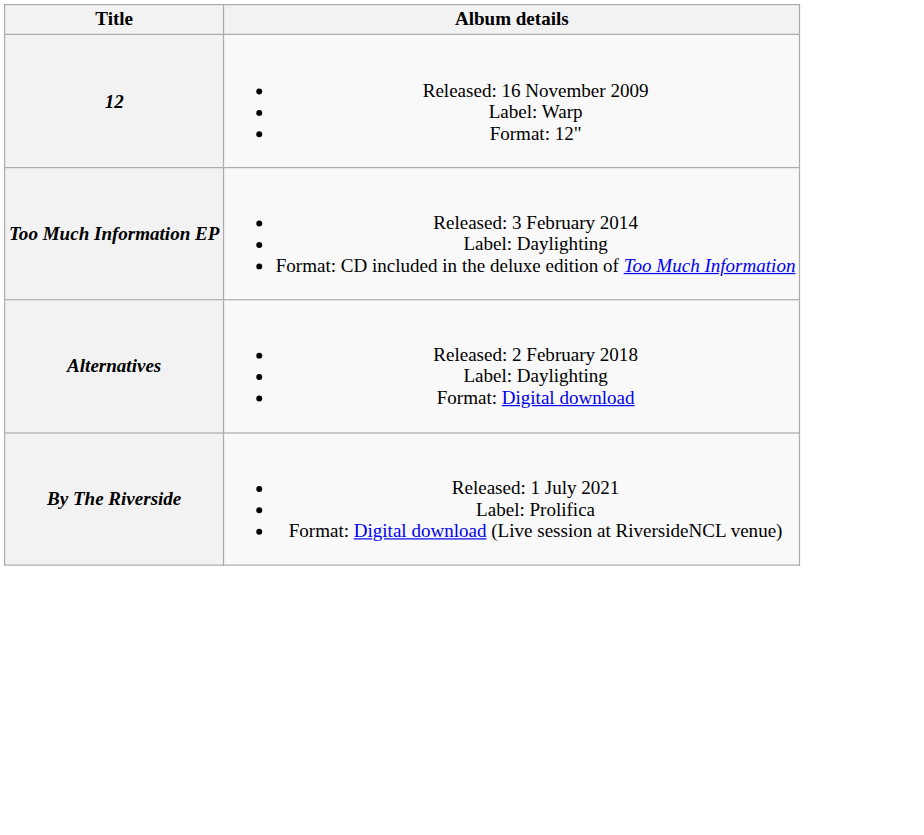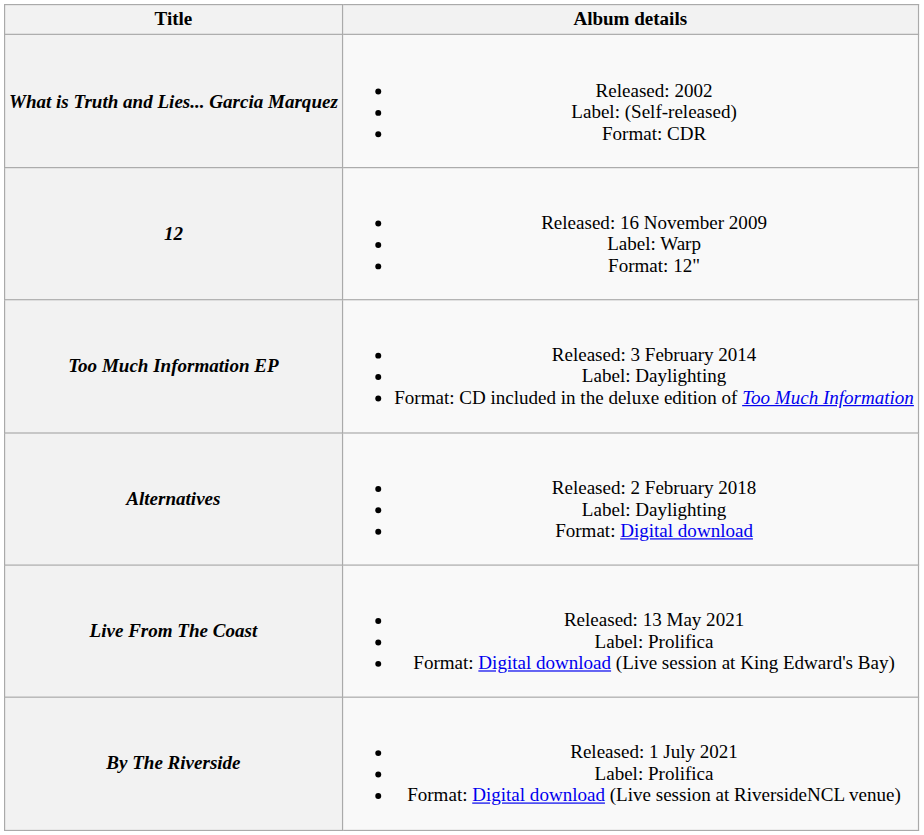+ row: What is Truth and Lies... Garcia Marquez | Released: 2002 Label: (Self-released) Format: CDR
+ row: Live From The Coast | Released: 13 May 2021 Label: Prolifica Format: Digital download (Live session at King Edward's Bay)
